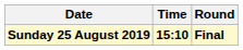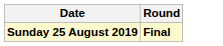- column: Time | 15:10
